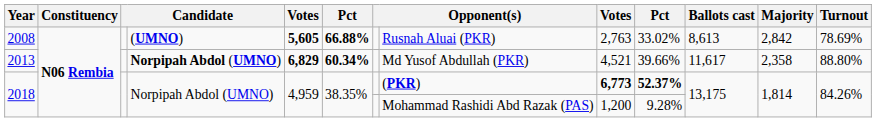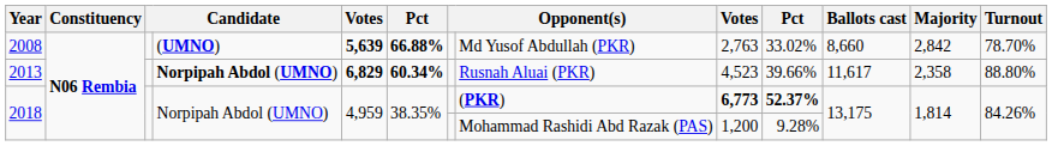2008 | column 5: 5,605 -> 5,639
2008 | column 8: Rusnah Aluai (PKR) -> Md Yusof Abdullah (PKR)
2008 | Ballots cast: 8,613 -> 8,660
2008 | Turnout: 78.69% -> 78.70%
2013 | column 8: Md Yusof Abdullah (PKR) -> Rusnah Aluai (PKR)
2013 | column 9: 4,521 -> 4,523
